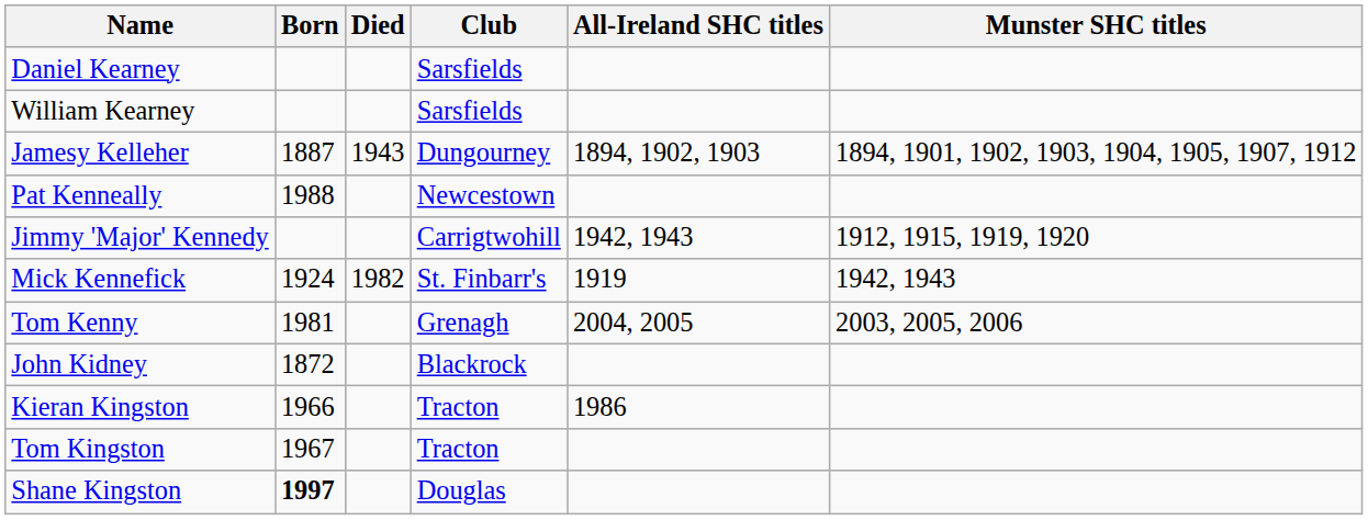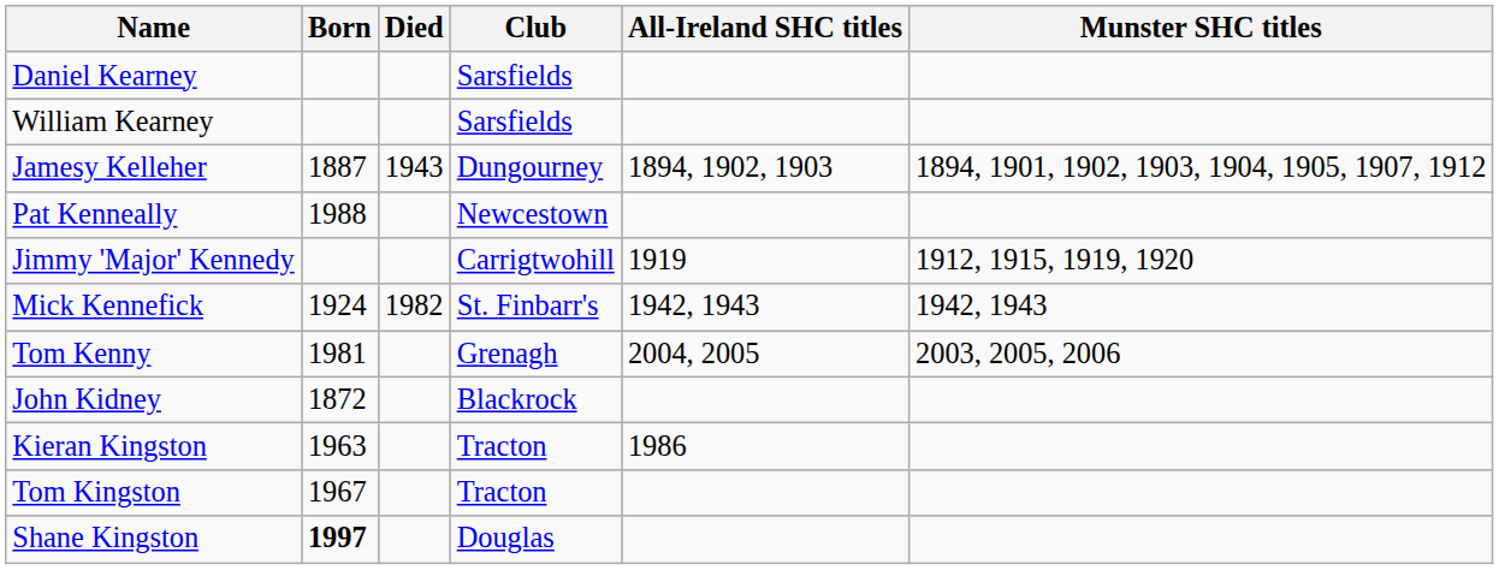Jimmy 'Major' Kennedy | All-Ireland SHC titles: 1942, 1943 -> 1919
Mick Kennefick | All-Ireland SHC titles: 1919 -> 1942, 1943
Kieran Kingston | Born: 1966 -> 1963
